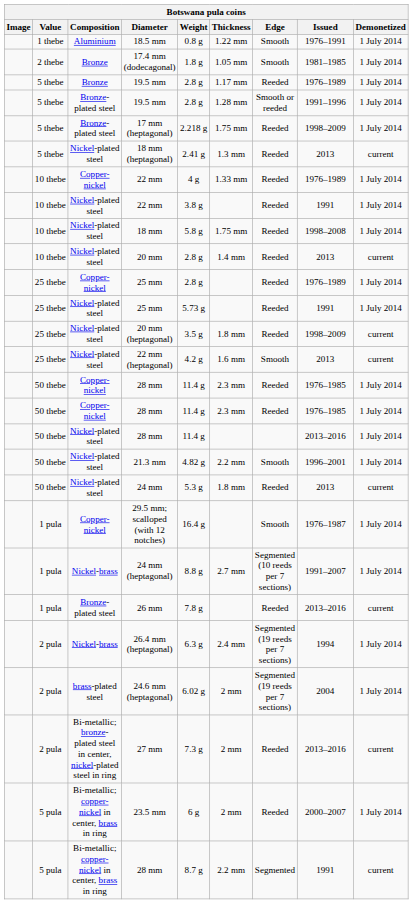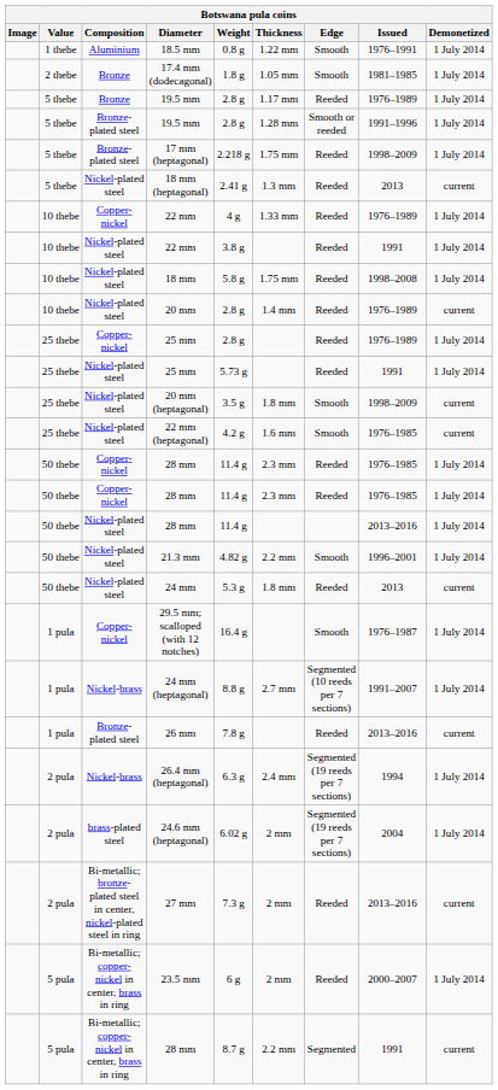20 mm | Issued: 2013 -> 1976–1989
20 mm (heptagonal) | Edge: Reeded -> Smooth
22 mm (heptagonal) | Issued: 2013 -> 1976–1985
